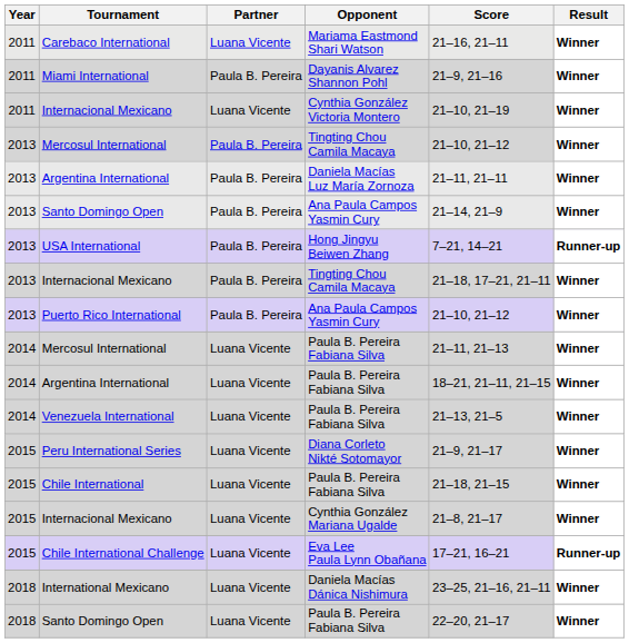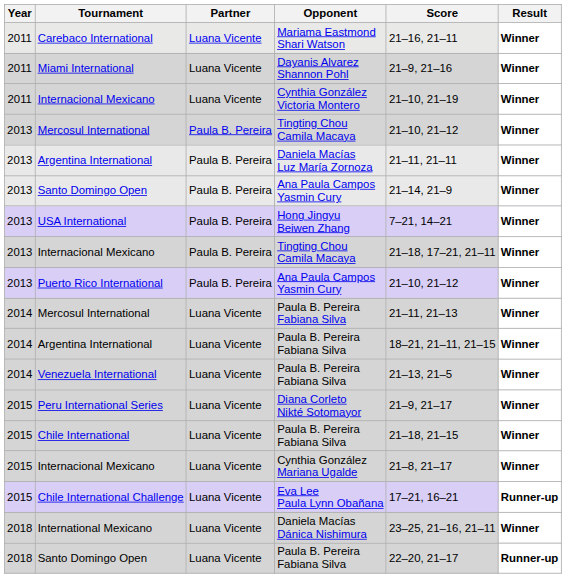Miami International | Partner: Paula B. Pereira -> Luana Vicente
USA International | Result: Runner-up -> Winner
2018 / Santo Domingo Open | Result: Winner -> Runner-up
